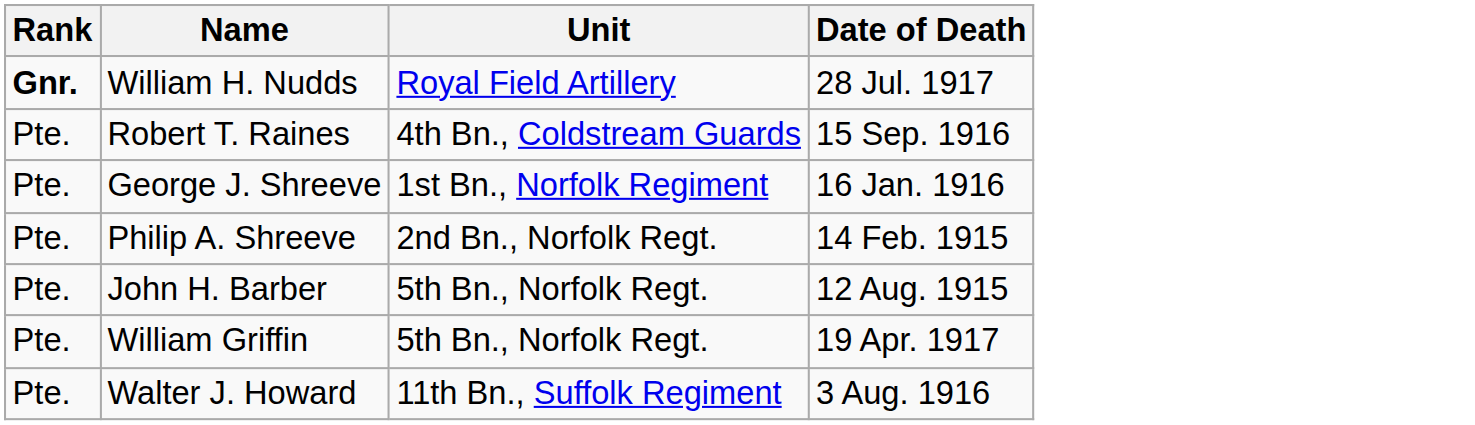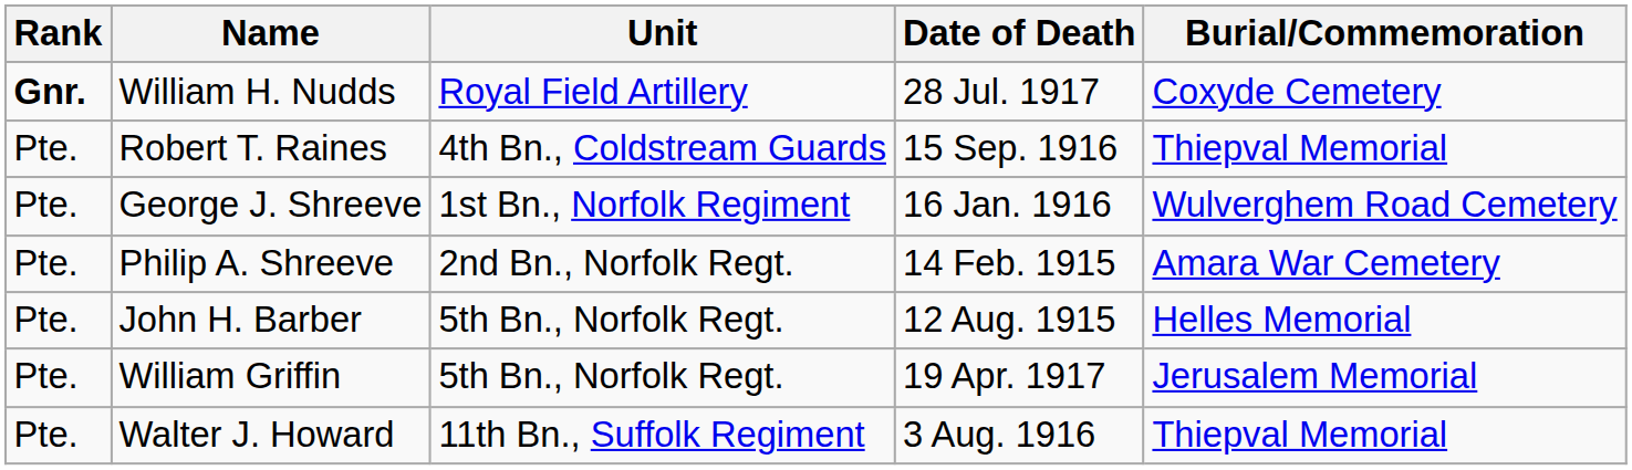+ column: Burial/Commemoration | Coxyde Cemetery | Thiepval Memorial | Wulverghem Road Cemetery | Amara War Cemetery | Helles Memorial | Jerusalem Memorial | Thiepval Memorial
